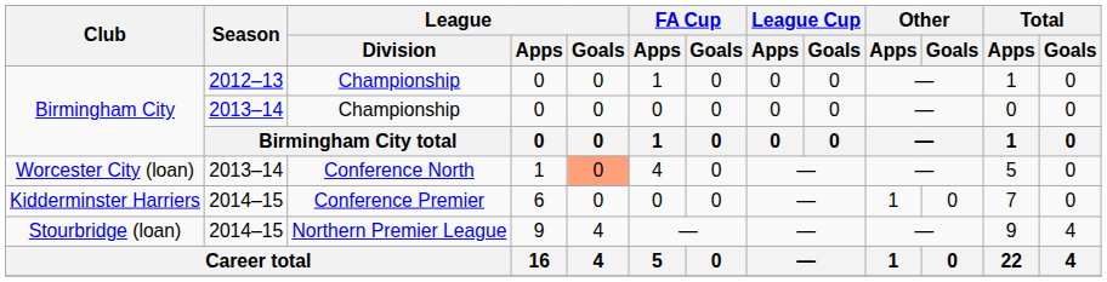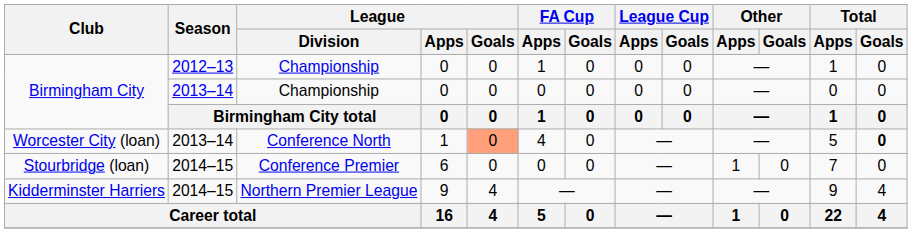Conference North | Total / Goals: normal -> bold
Conference Premier | Club: Kidderminster Harriers -> Stourbridge (loan)
Northern Premier League | Club: Stourbridge (loan) -> Kidderminster Harriers
